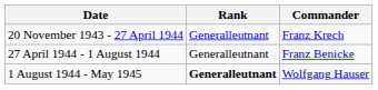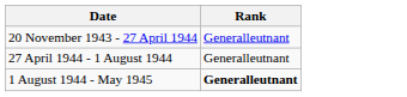- column: Commander | Franz Krech | Franz Benicke | Wolfgang Hauser
